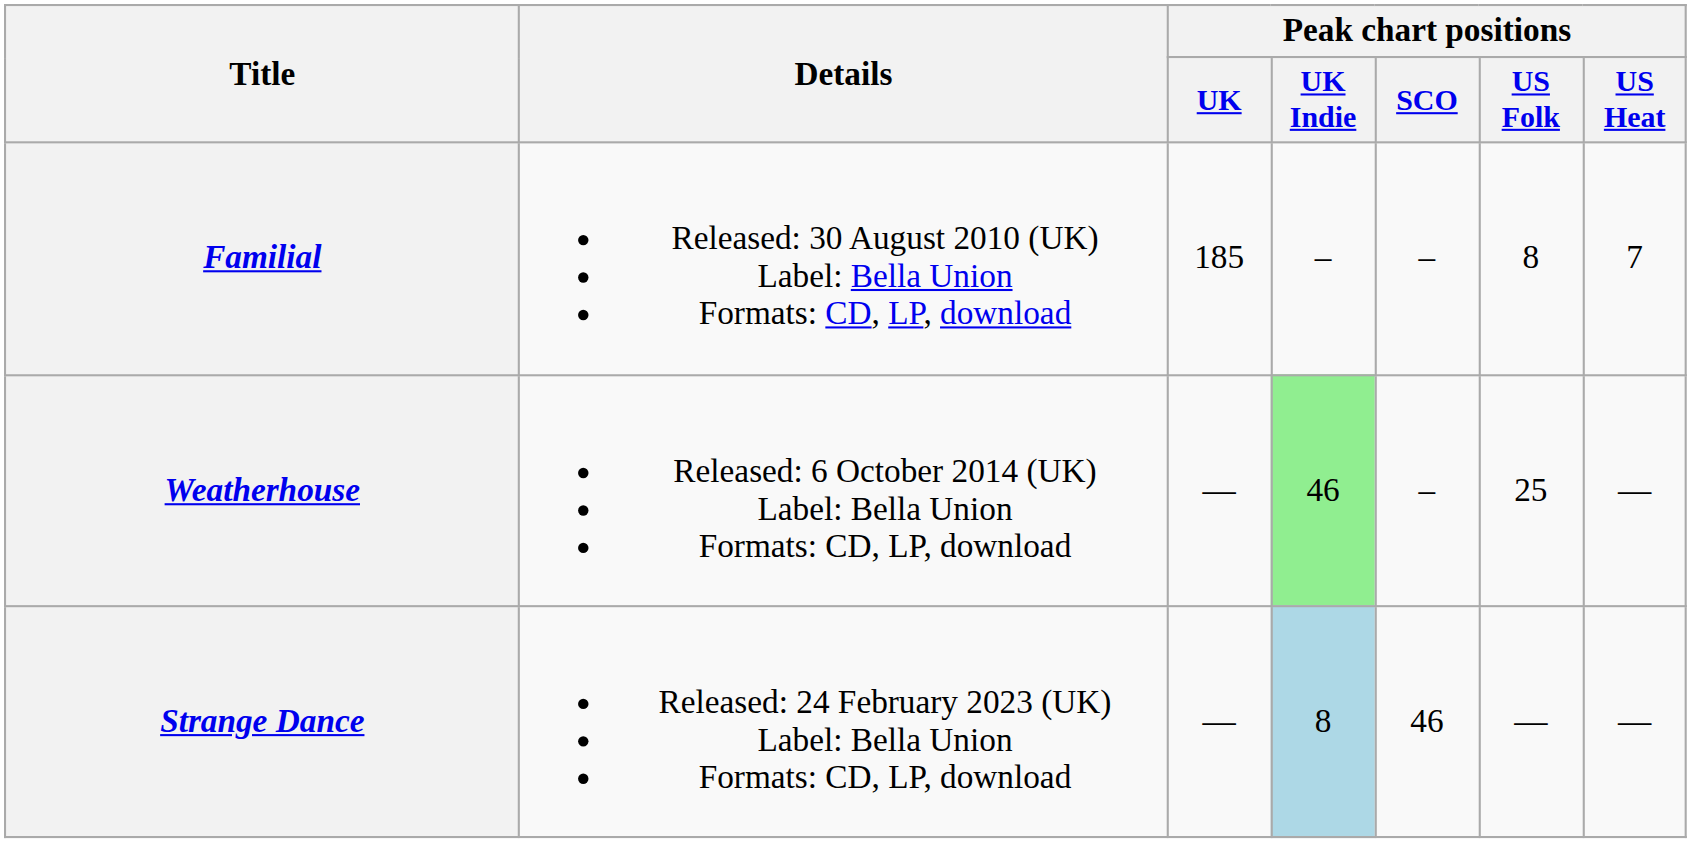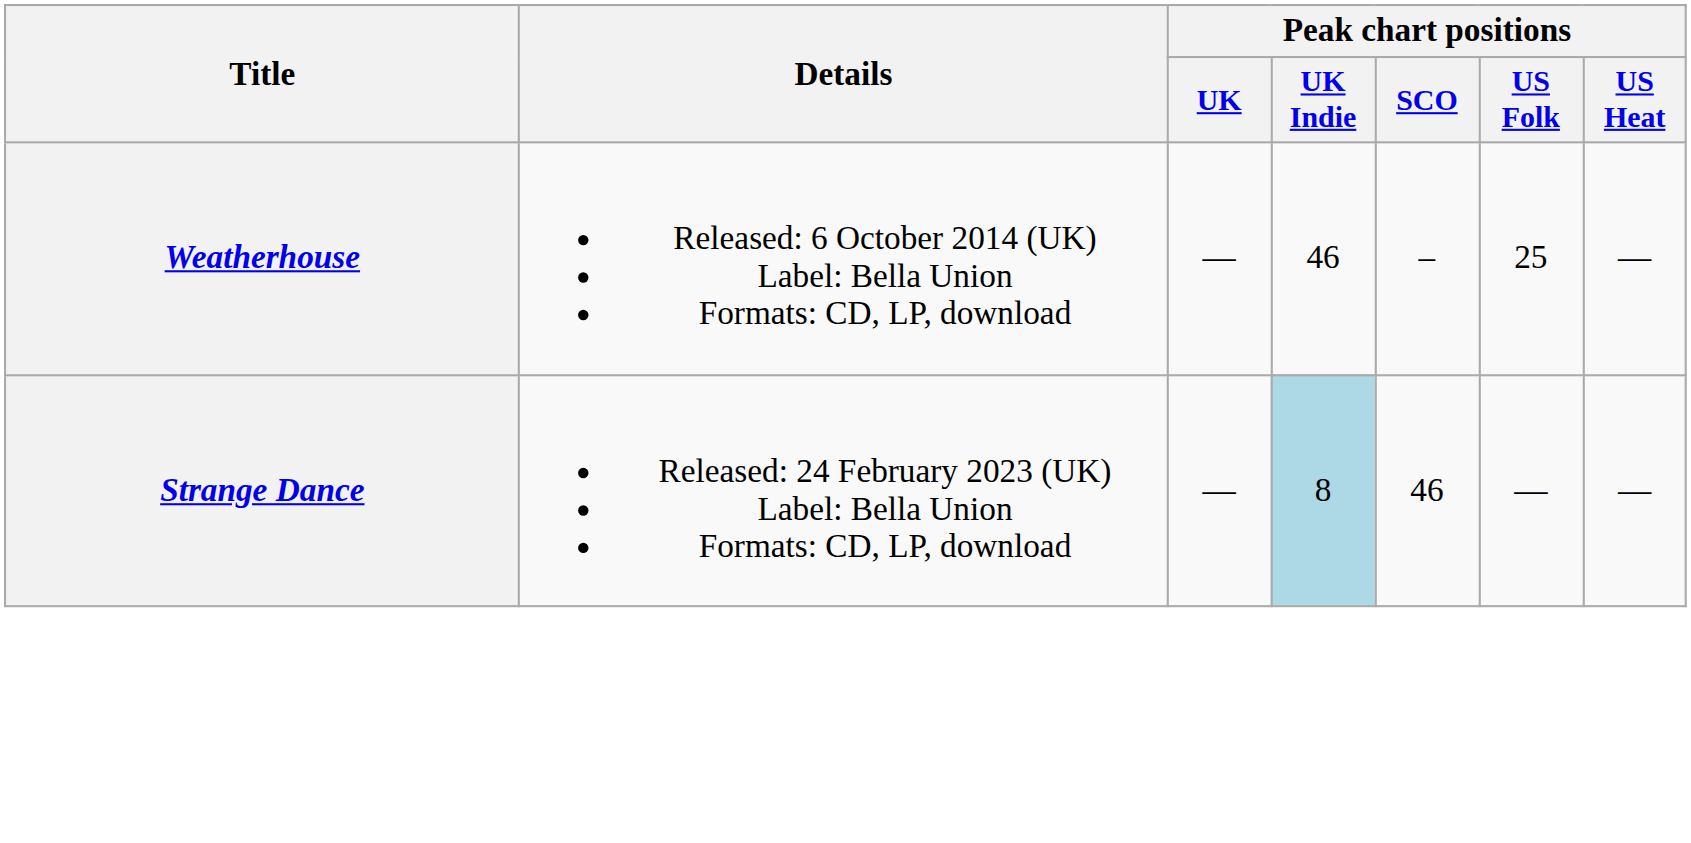- row: Familial | Released: 30 August 2010 (UK) Label: Bella Union Formats: CD, LP, download | 185 | – | – | 8 | 7
Weatherhouse | Peak chart positions / UK Indie: lightgreen background -> no background
